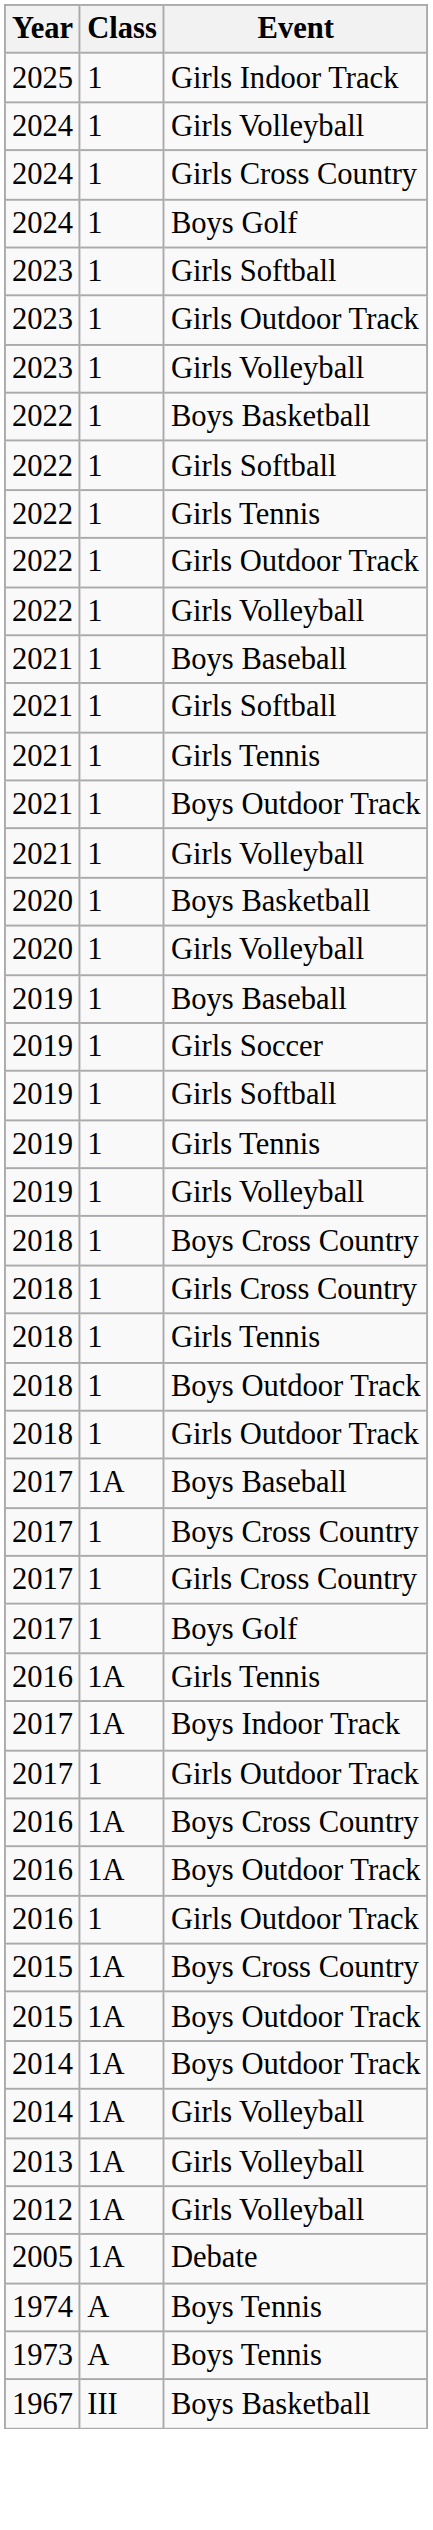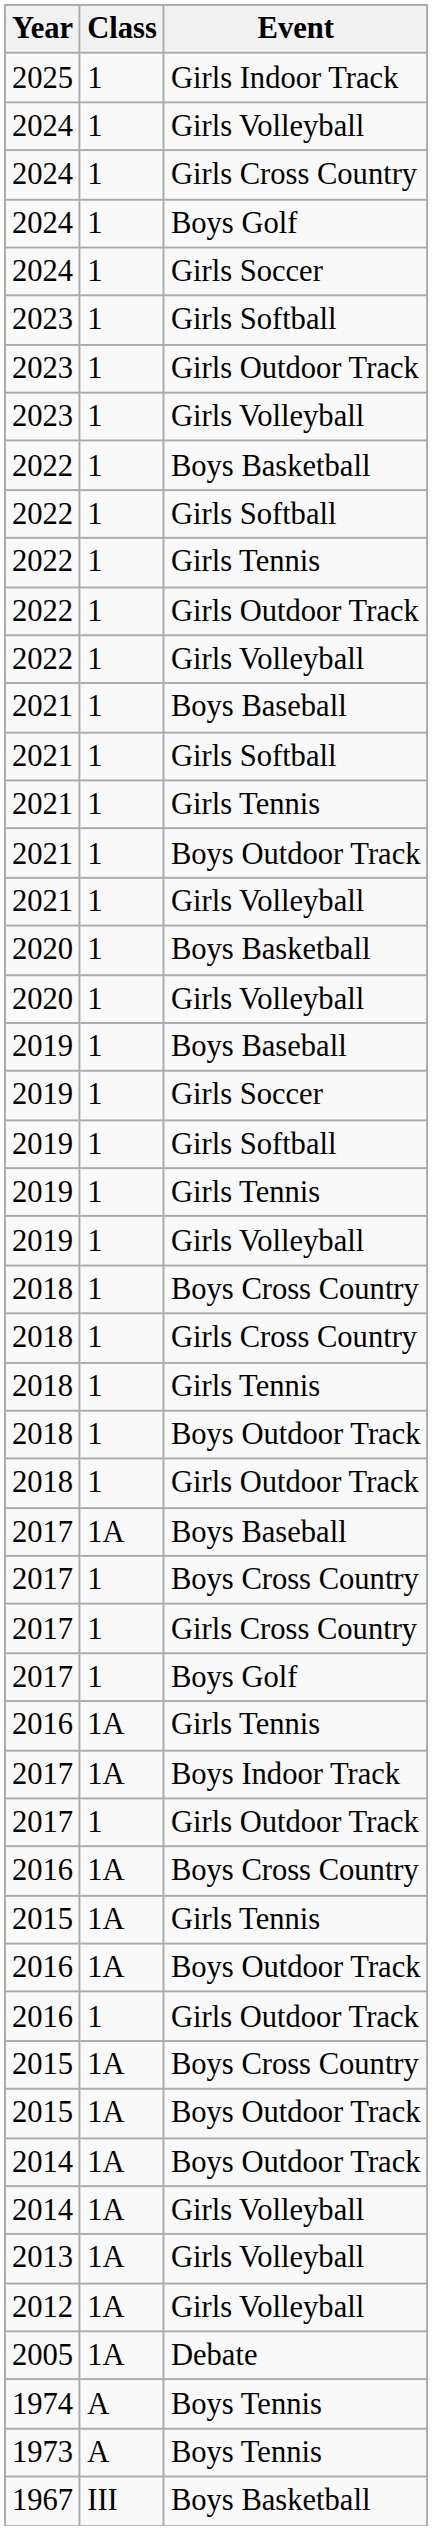+ row: 2024 | 1 | Girls Soccer
+ row: 2015 | 1A | Girls Tennis
